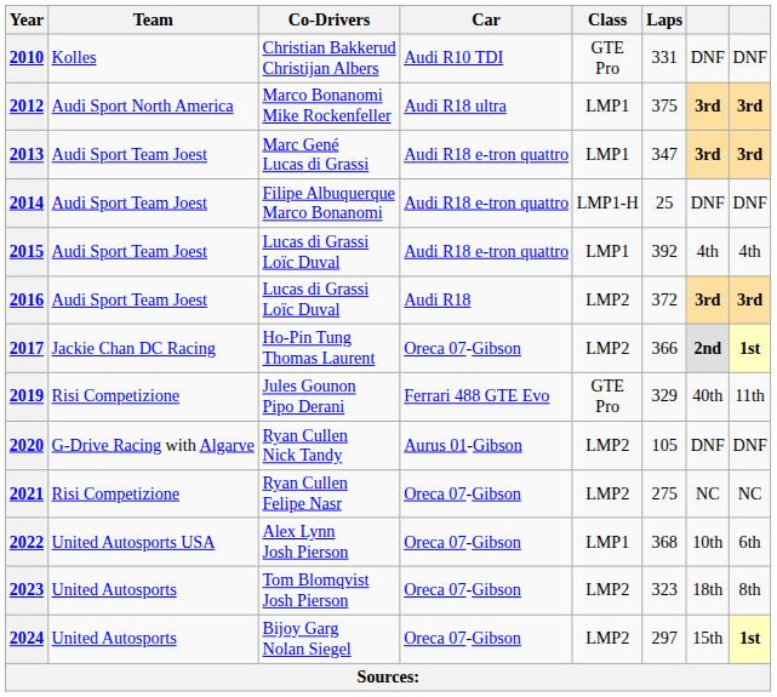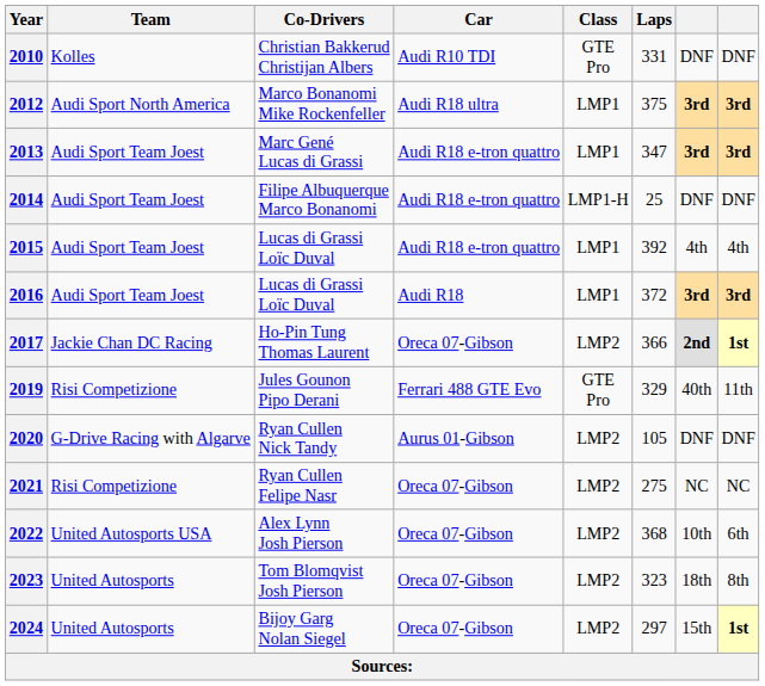2016 | Class: LMP2 -> LMP1
2022 | Class: LMP1 -> LMP2
